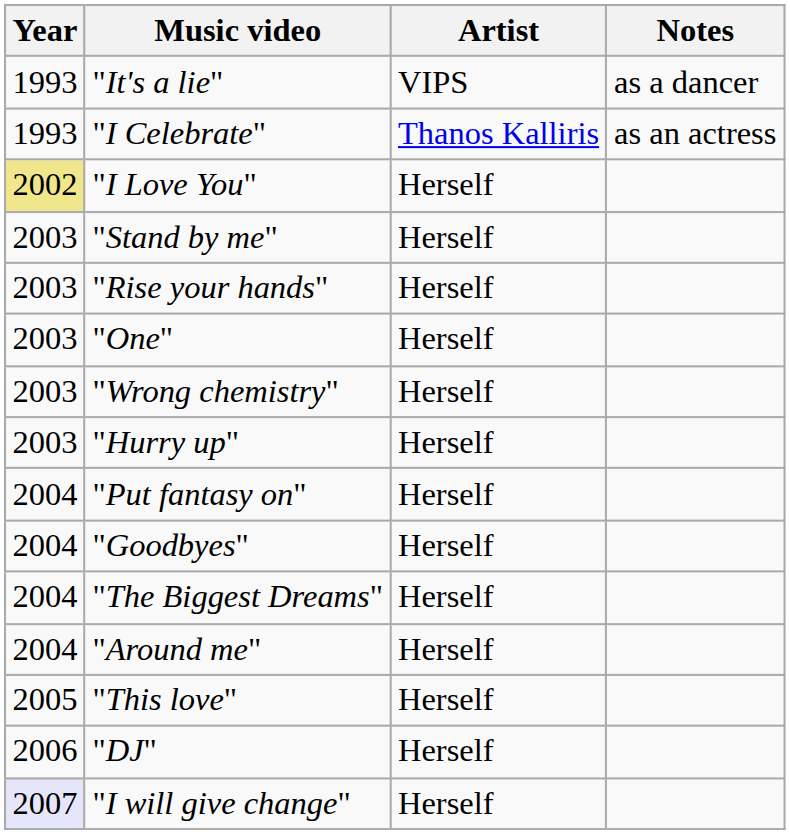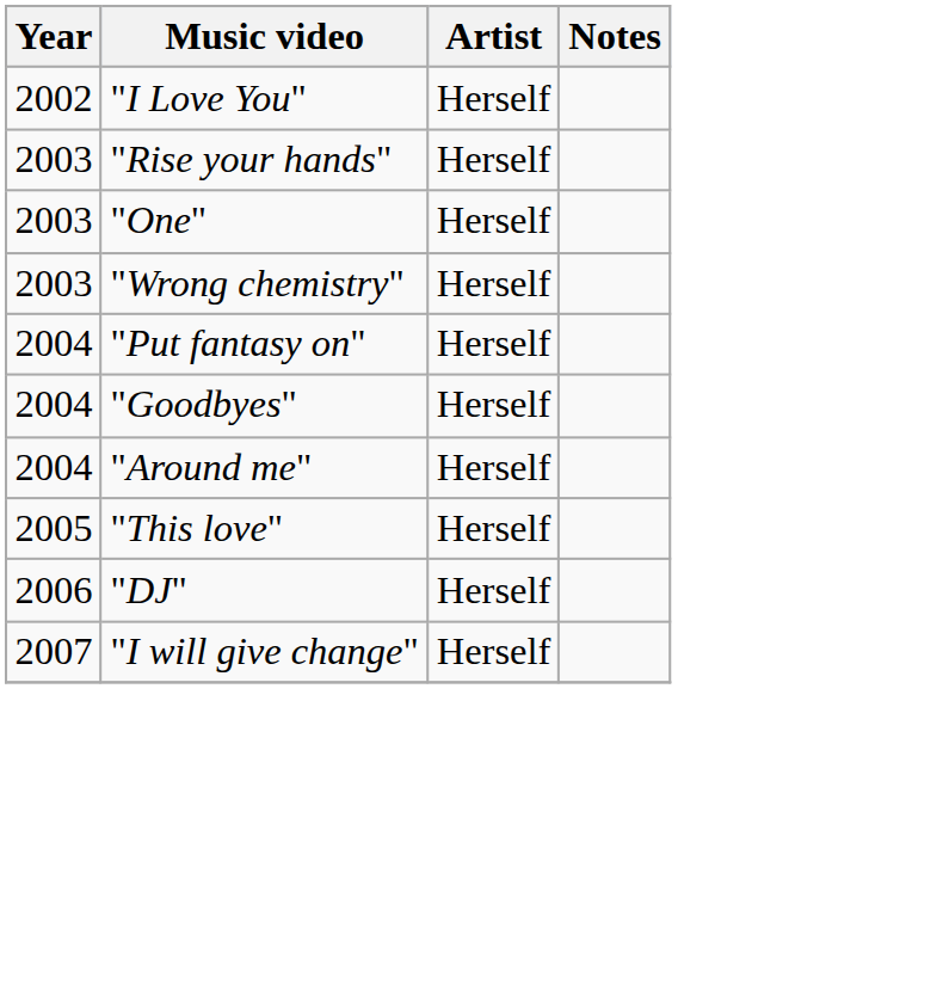- row: 1993 | "It's a lie" | VIPS | as a dancer
- row: 1993 | "I Celebrate" | Thanos Kalliris | as an actress
"I Love You" | Year: khaki background -> no background
- row: 2003 | "Stand by me" | Herself
- row: 2003 | "Hurry up" | Herself
- row: 2004 | "The Biggest Dreams" | Herself
"I will give change" | Year: lavender background -> no background
